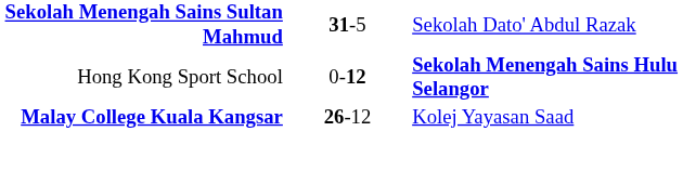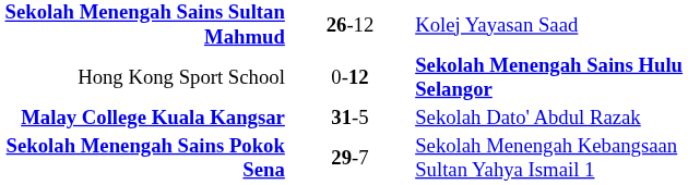Sekolah Menengah Sains Sultan Mahmud | column 3: 31-5 -> 26-12
Sekolah Menengah Sains Sultan Mahmud | column 4: Sekolah Dato' Abdul Razak -> Kolej Yayasan Saad
Malay College Kuala Kangsar | column 3: 26-12 -> 31-5
Malay College Kuala Kangsar | column 4: Kolej Yayasan Saad -> Sekolah Dato' Abdul Razak
+ row: Sekolah Menengah Sains Pokok Sena | 29-7 | Sekolah Menengah Kebangsaan Sultan Yahya Ismail 1
